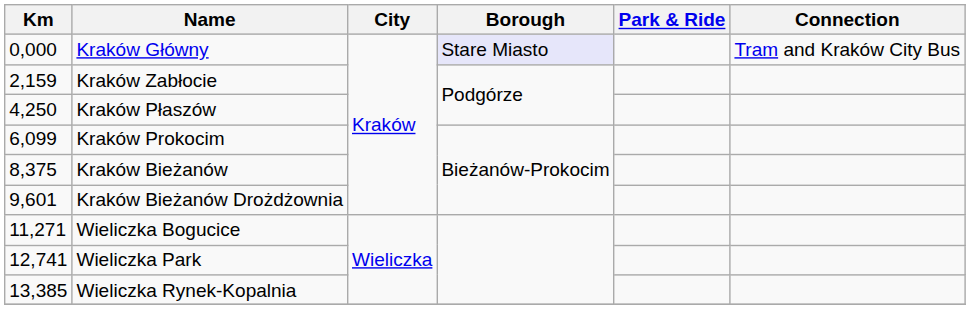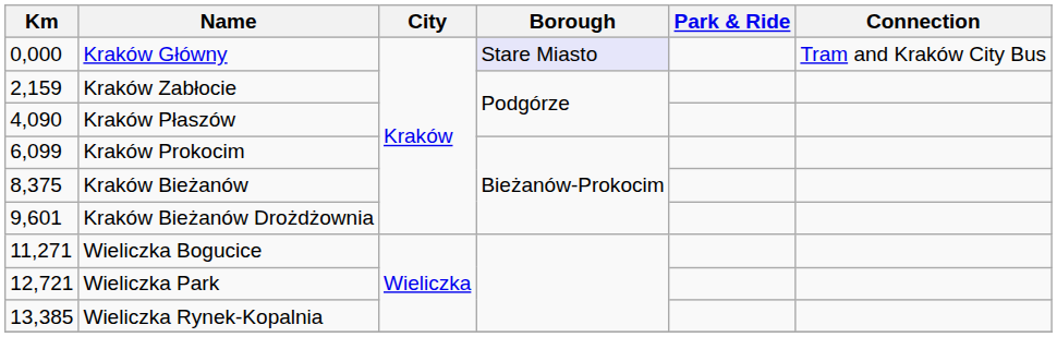Kraków Płaszów | Km: 4,250 -> 4,090
Wieliczka Park | Km: 12,741 -> 12,721
